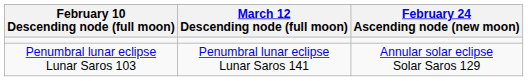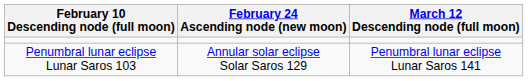columns swapped: February 24 Ascending node (new moon) <-> March 12 Descending node (full moon)
